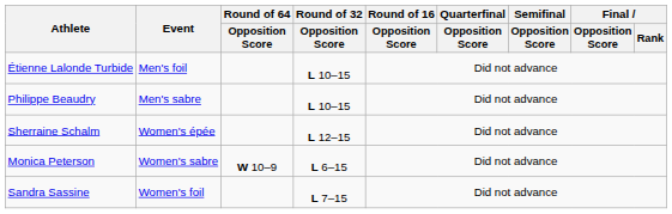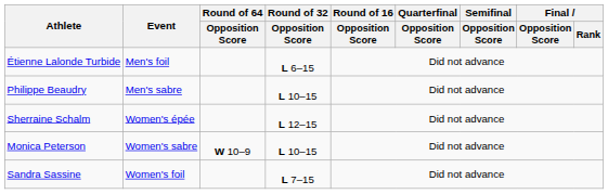Étienne Lalonde Turbide | Round of 32 / Opposition Score: L 10–15 -> L 6–15
Monica Peterson | Round of 32 / Opposition Score: L 6–15 -> L 10–15
